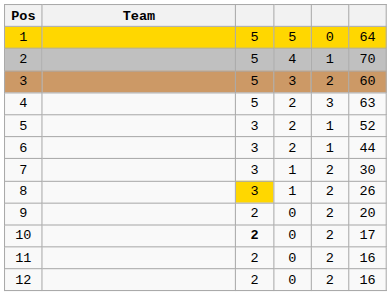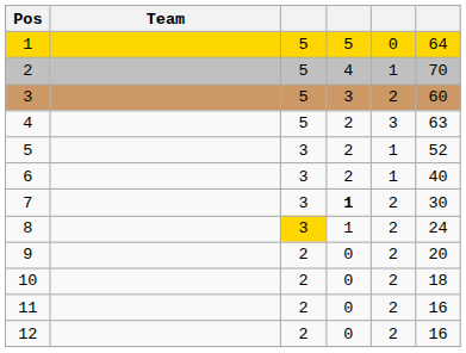6 | column 6: 44 -> 40
7 | column 4: normal -> bold
8 | column 6: 26 -> 24
10 | column 3: bold -> normal
10 | column 6: 17 -> 18
